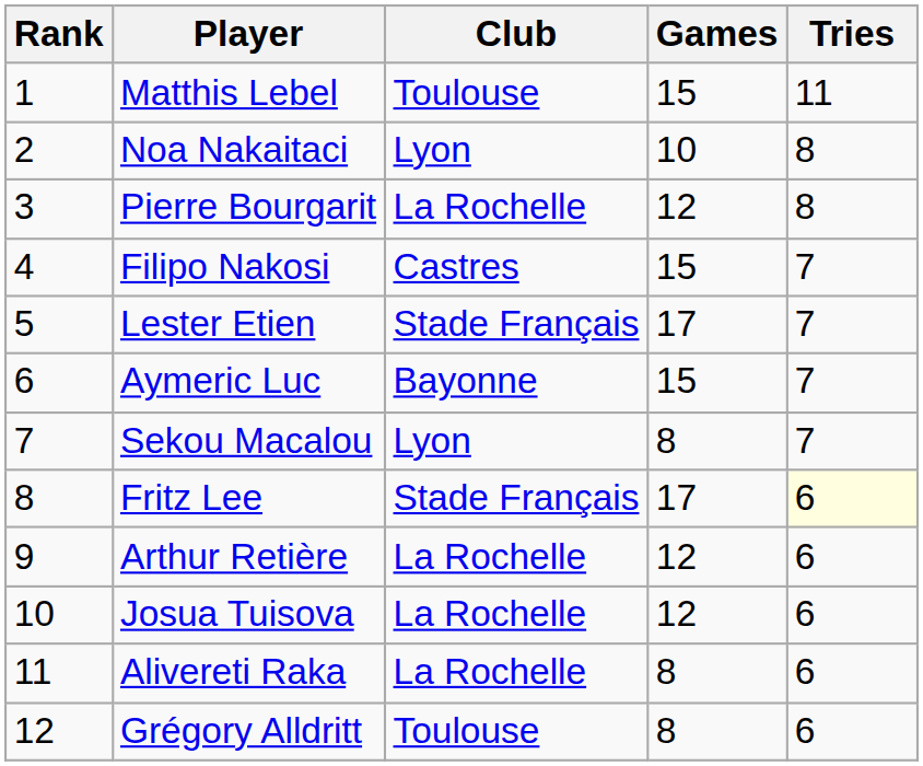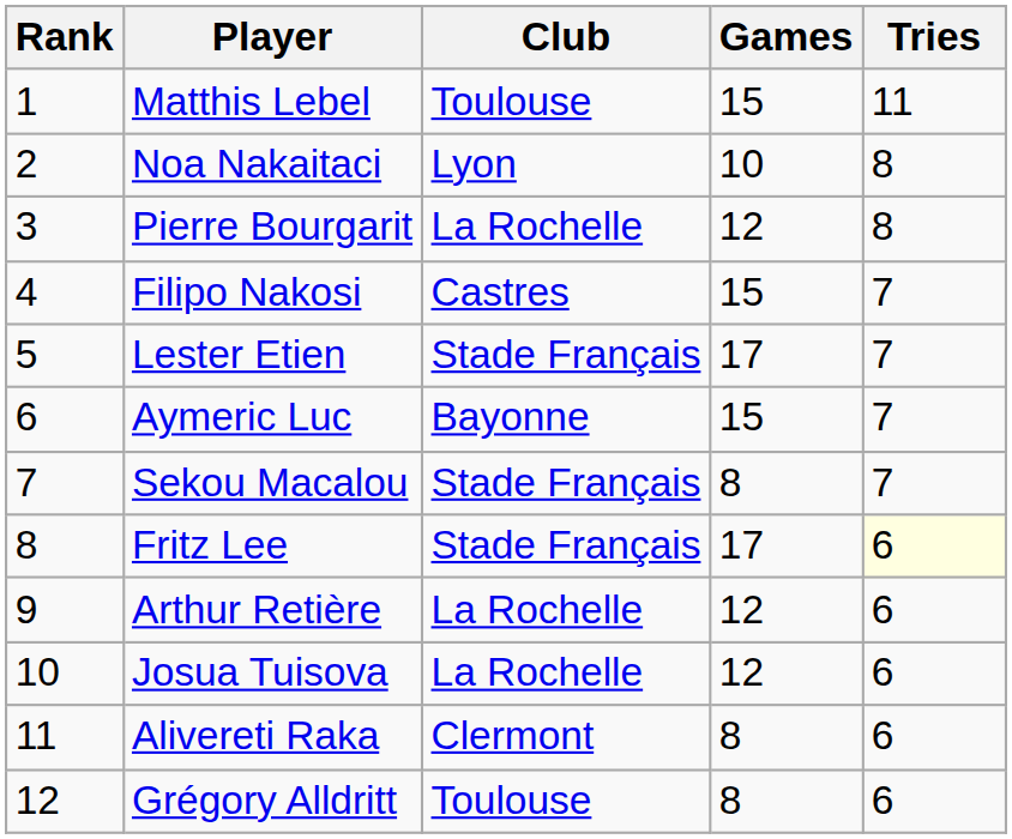Sekou Macalou | Club: Lyon -> Stade Français
Alivereti Raka | Club: La Rochelle -> Clermont
